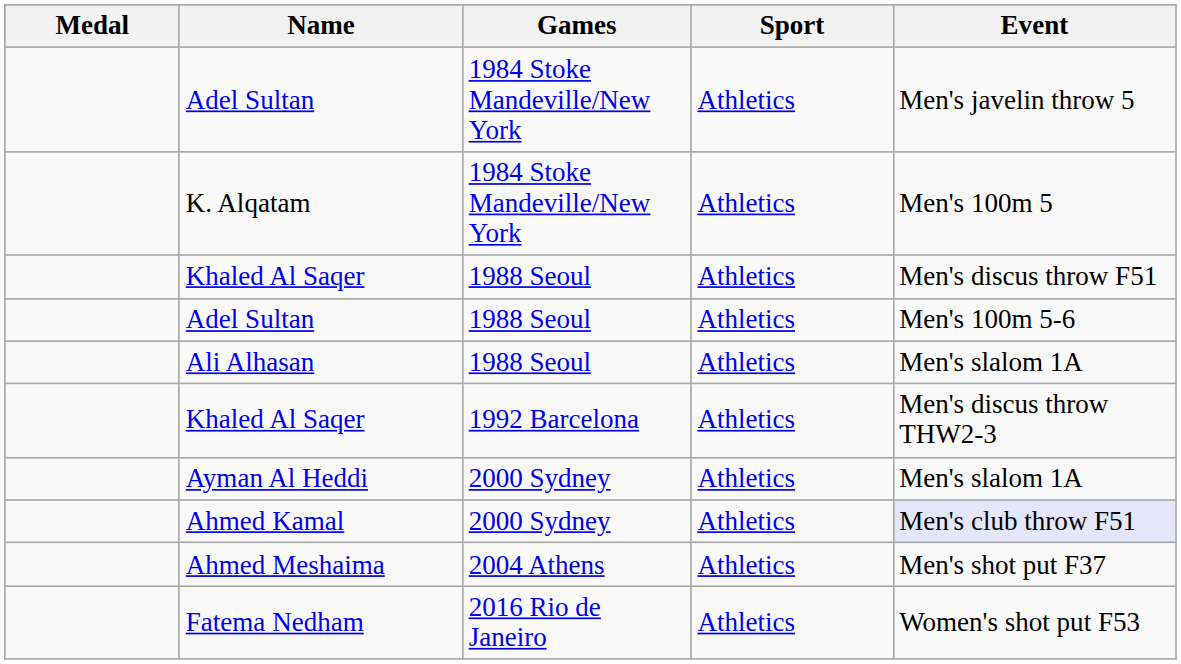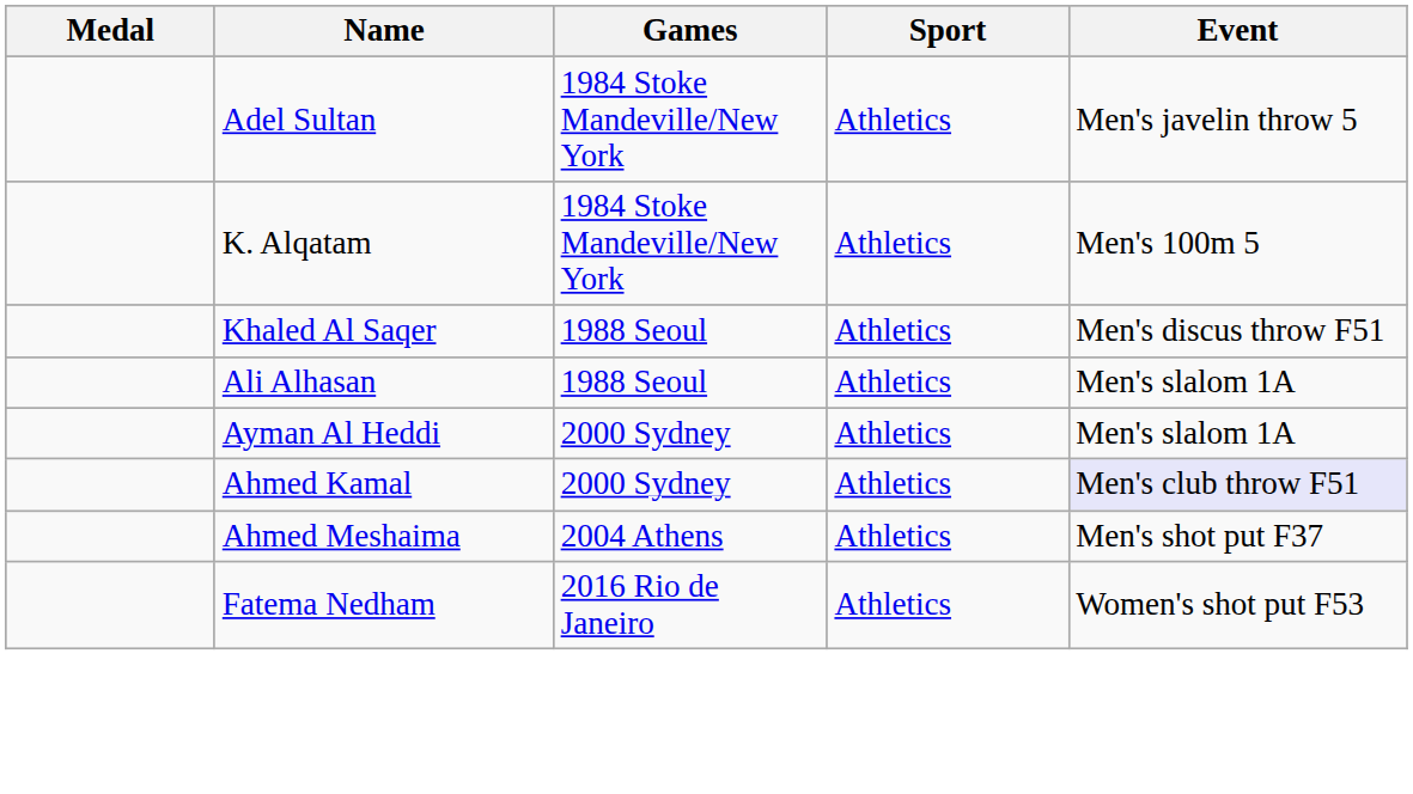- row: Adel Sultan | 1988 Seoul | Athletics | Men's 100m 5-6
- row: Khaled Al Saqer | 1992 Barcelona | Athletics | Men's discus throw THW2-3
